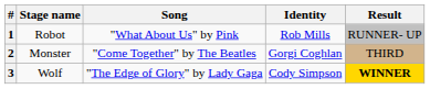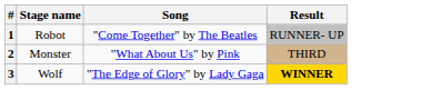- column: Identity | Rob Mills | Gorgi Coghlan | Cody Simpson
1 | Song: "What About Us" by Pink -> "Come Together" by The Beatles
2 | Song: "Come Together" by The Beatles -> "What About Us" by Pink
